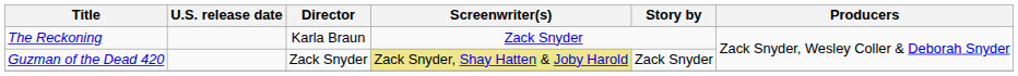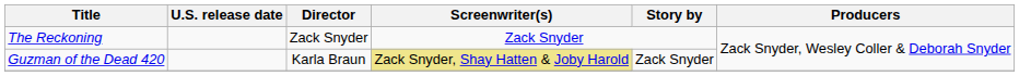The Reckoning | Director: Karla Braun -> Zack Snyder
Guzman of the Dead 420 | Director: Zack Snyder -> Karla Braun
